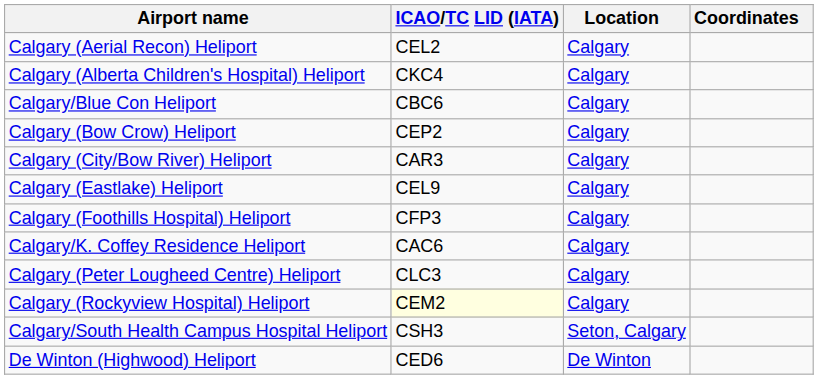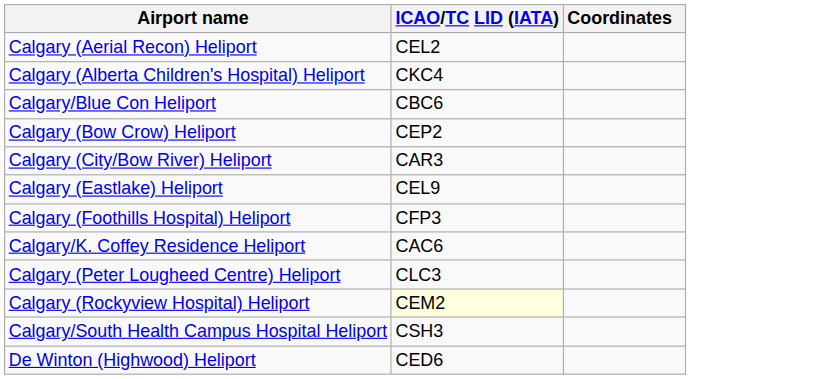- column: Location | Calgary | Calgary | Calgary | Calgary | Calgary | Calgary | Calgary | Calgary | Calgary | Calgary | Seton, Calgary | De Winton
